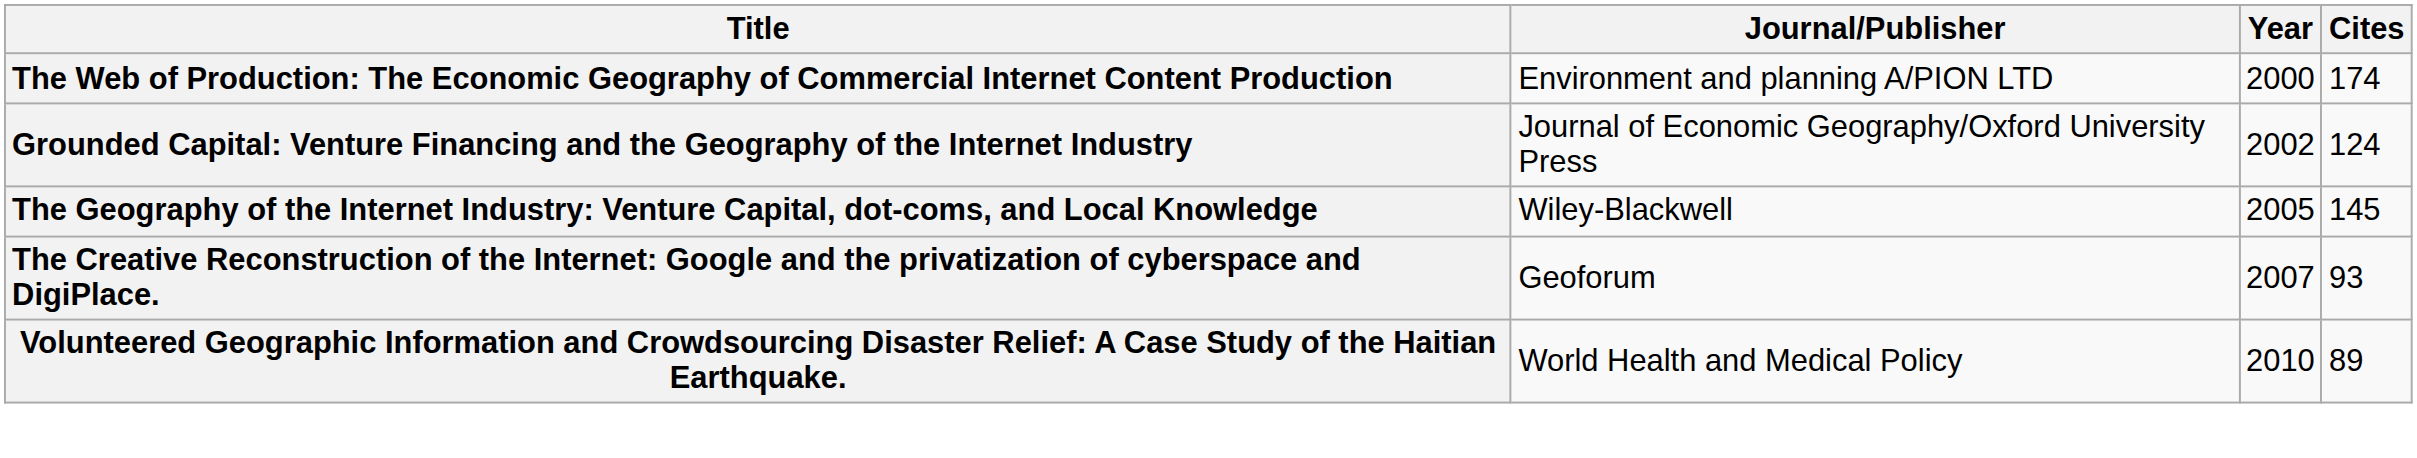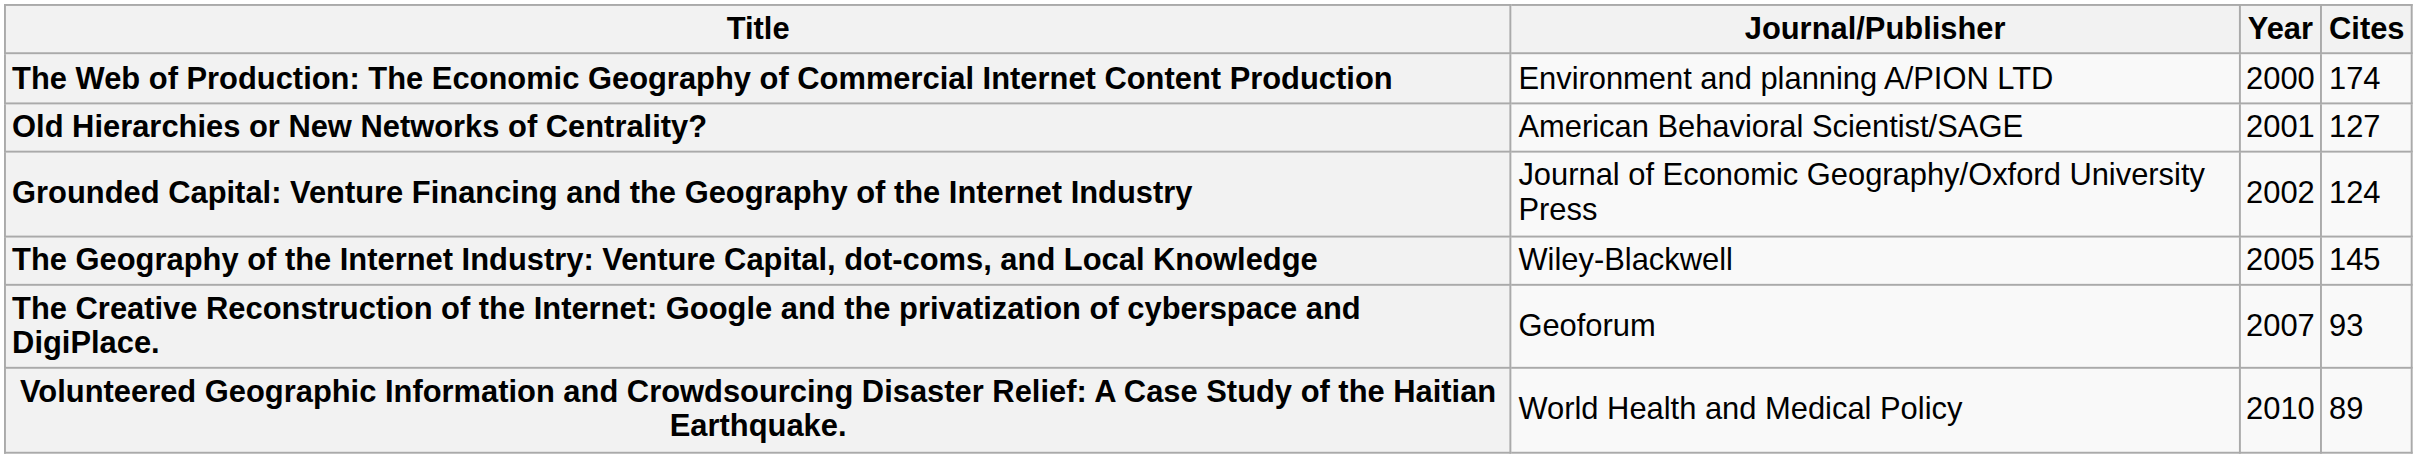+ row: Old Hierarchies or New Networks of Centrality? | American Behavioral Scientist/SAGE | 2001 | 127
